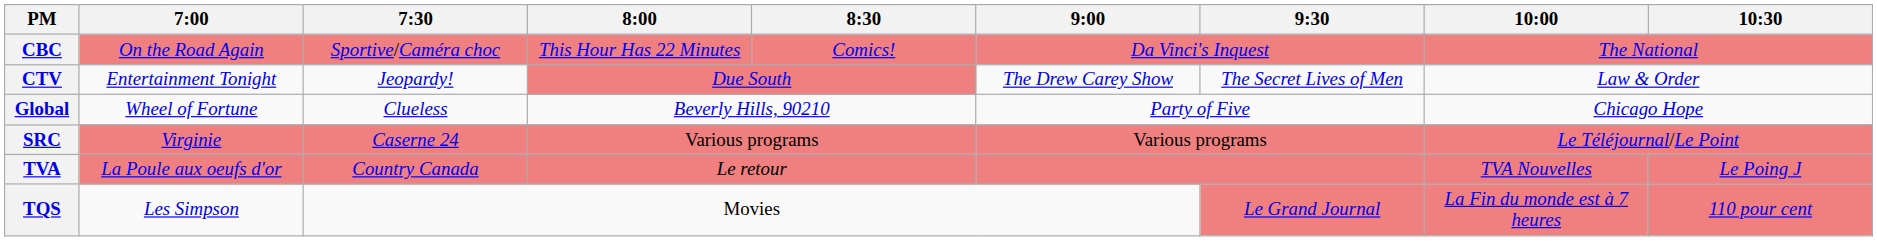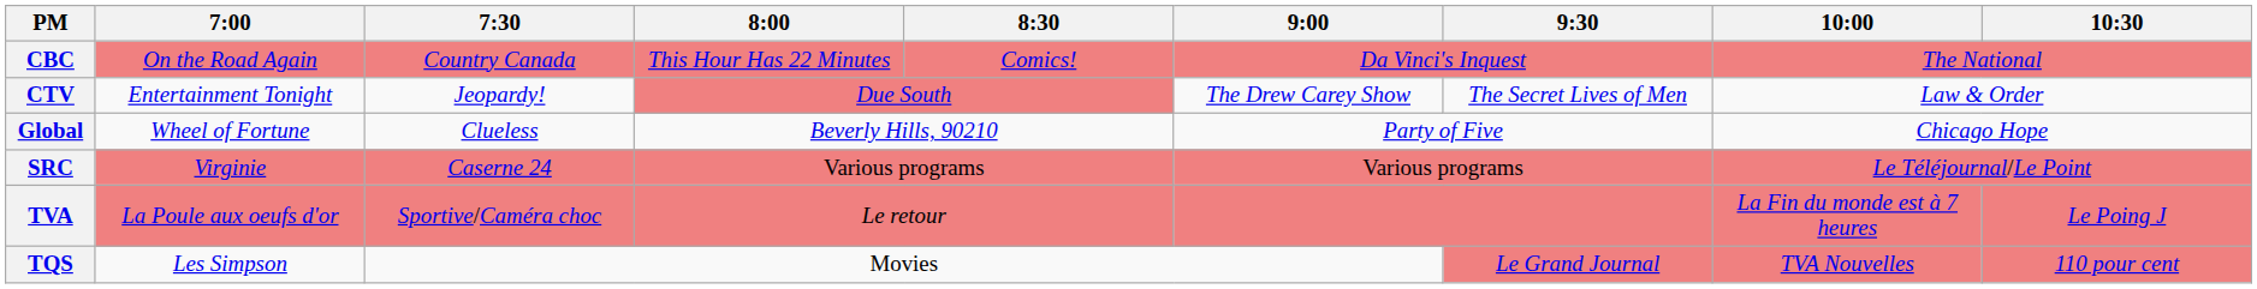CBC | 7:30: Sportive/Caméra choc -> Country Canada
TVA | 7:30: Country Canada -> Sportive/Caméra choc
TVA | 10:00: TVA Nouvelles -> La Fin du monde est à 7 heures
TQS | 10:00: La Fin du monde est à 7 heures -> TVA Nouvelles
